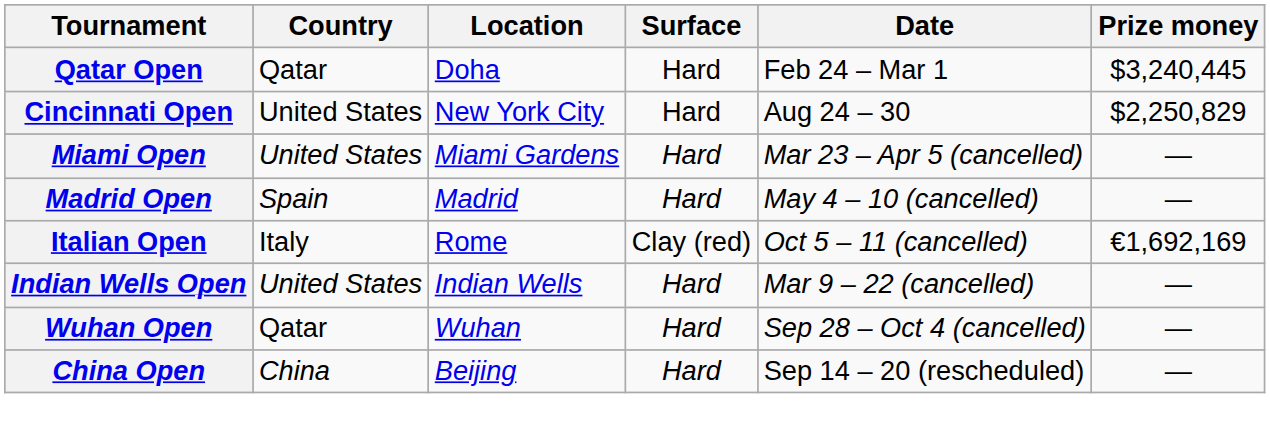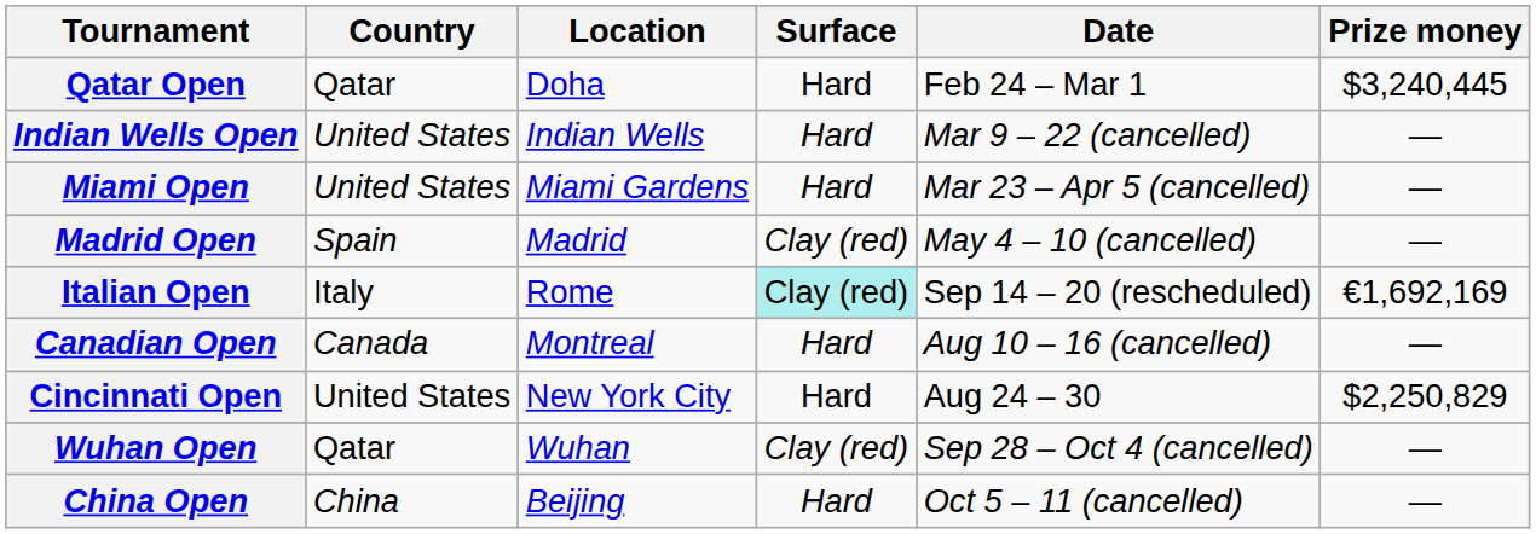rows swapped: Indian Wells Open <-> Cincinnati Open
Madrid Open | Surface: Hard -> Clay (red)
Italian Open | Surface: no background -> paleturquoise background
Italian Open | Date: Oct 5 – 11 (cancelled) -> Sep 14 – 20 (rescheduled)
+ row: Canadian Open | Canada | Montreal | Hard | Aug 10 – 16 (cancelled) | —
Wuhan Open | Surface: Hard -> Clay (red)
China Open | Date: Sep 14 – 20 (rescheduled) -> Oct 5 – 11 (cancelled)
